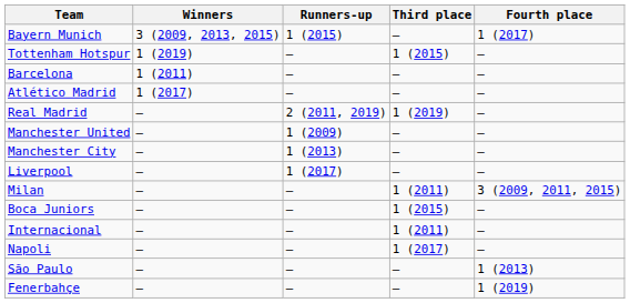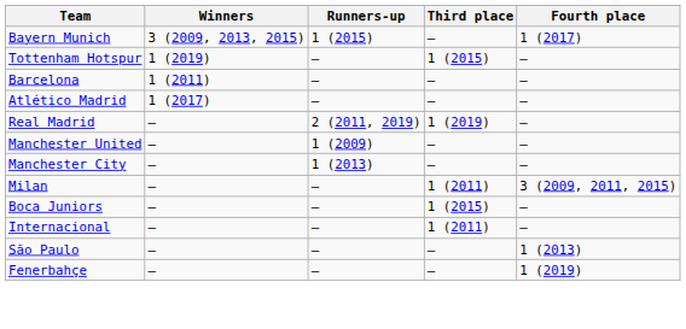- row: Liverpool | – | 1 (2017) | – | –
- row: Napoli | – | – | 1 (2017) | –
